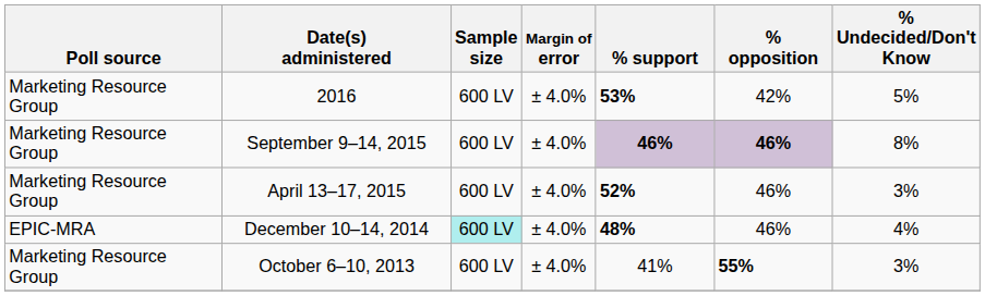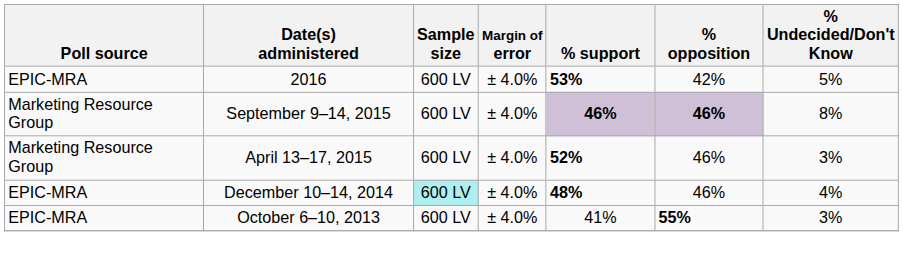2016 | Poll source: Marketing Resource Group -> EPIC-MRA
October 6–10, 2013 | Poll source: Marketing Resource Group -> EPIC-MRA
